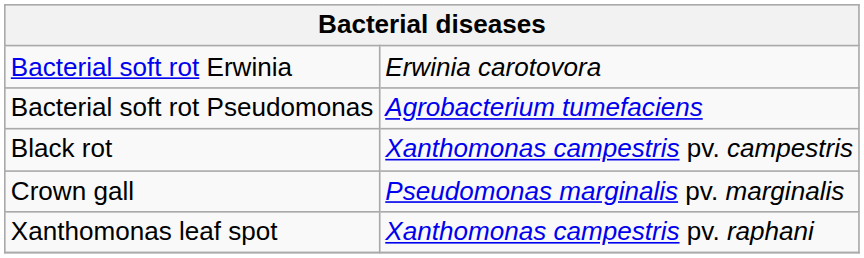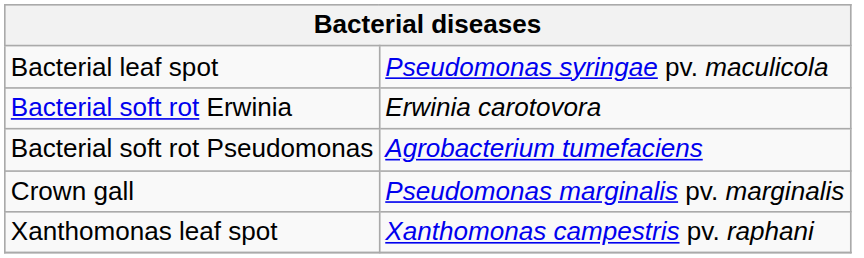+ row: Bacterial leaf spot | Pseudomonas syringae pv. maculicola
- row: Black rot | Xanthomonas campestris pv. campestris
